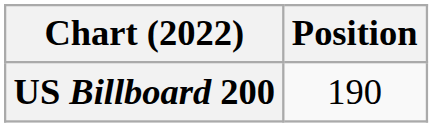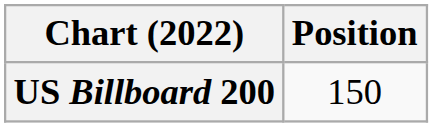US Billboard 200 | Position: 190 -> 150
